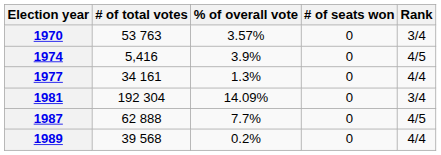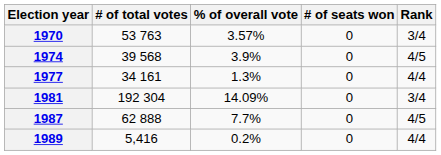1974 | # of total votes: 5,416 -> 39 568
1989 | # of total votes: 39 568 -> 5,416
